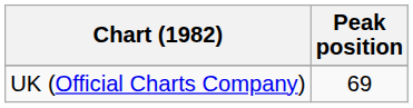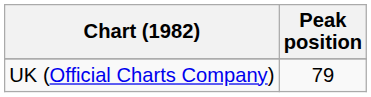UK (Official Charts Company) | Peak position: 69 -> 79
